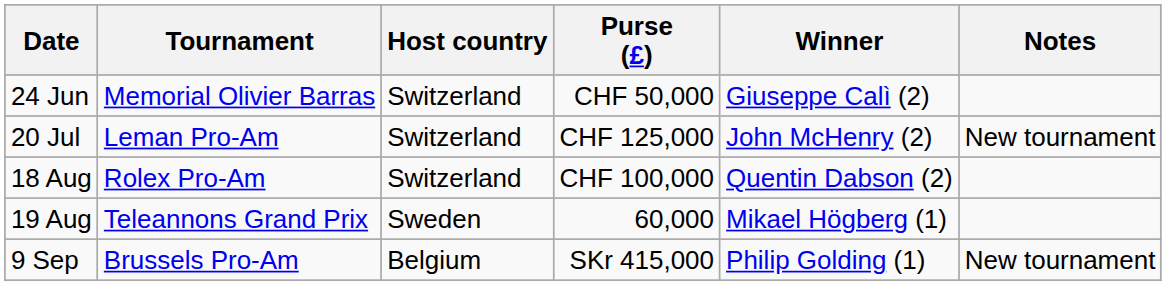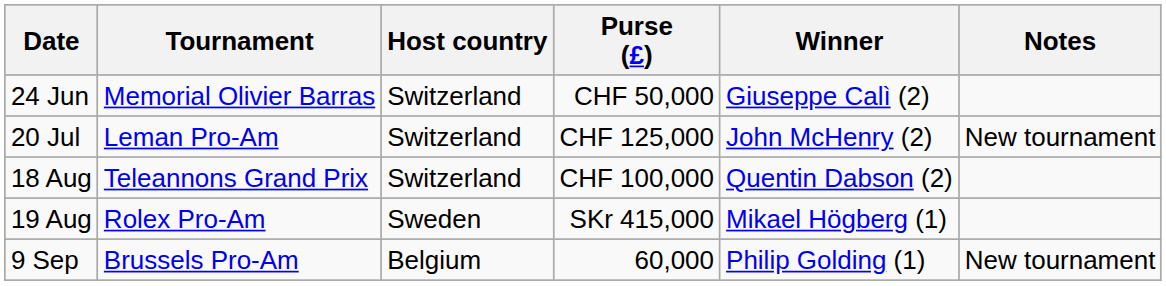18 Aug | Tournament: Rolex Pro-Am -> Teleannons Grand Prix
19 Aug | Tournament: Teleannons Grand Prix -> Rolex Pro-Am
19 Aug | Purse (£): 60,000 -> SKr 415,000
9 Sep | Purse (£): SKr 415,000 -> 60,000
